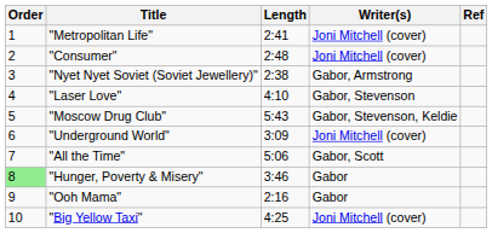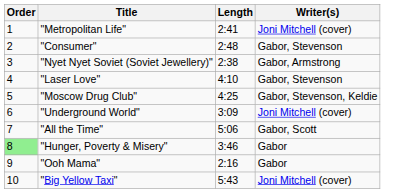- column: Ref
"Consumer" | Writer(s): Joni Mitchell (cover) -> Gabor, Stevenson
"Moscow Drug Club" | Length: 5:43 -> 4:25
"Big Yellow Taxi" | Length: 4:25 -> 5:43
